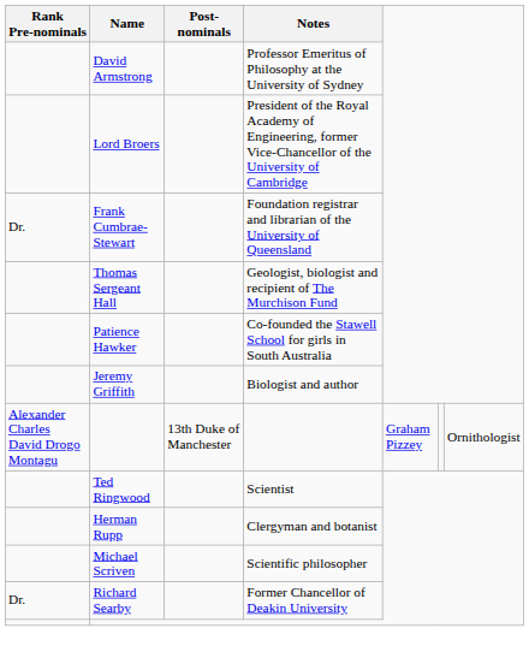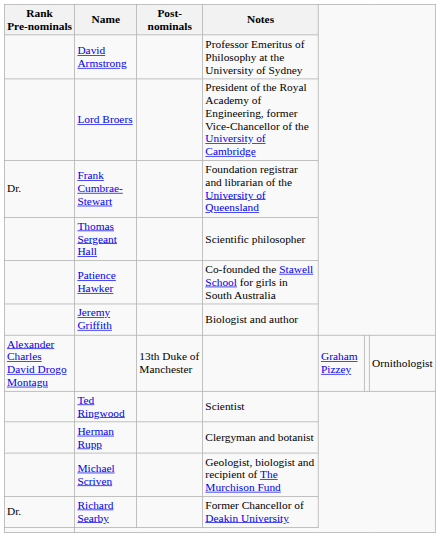Thomas Sergeant Hall | Notes: Geologist, biologist and recipient of The Murchison Fund -> Scientific philosopher
Michael Scriven | Notes: Scientific philosopher -> Geologist, biologist and recipient of The Murchison Fund
